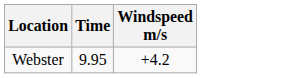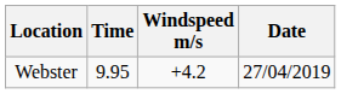+ column: Date | 27/04/2019
